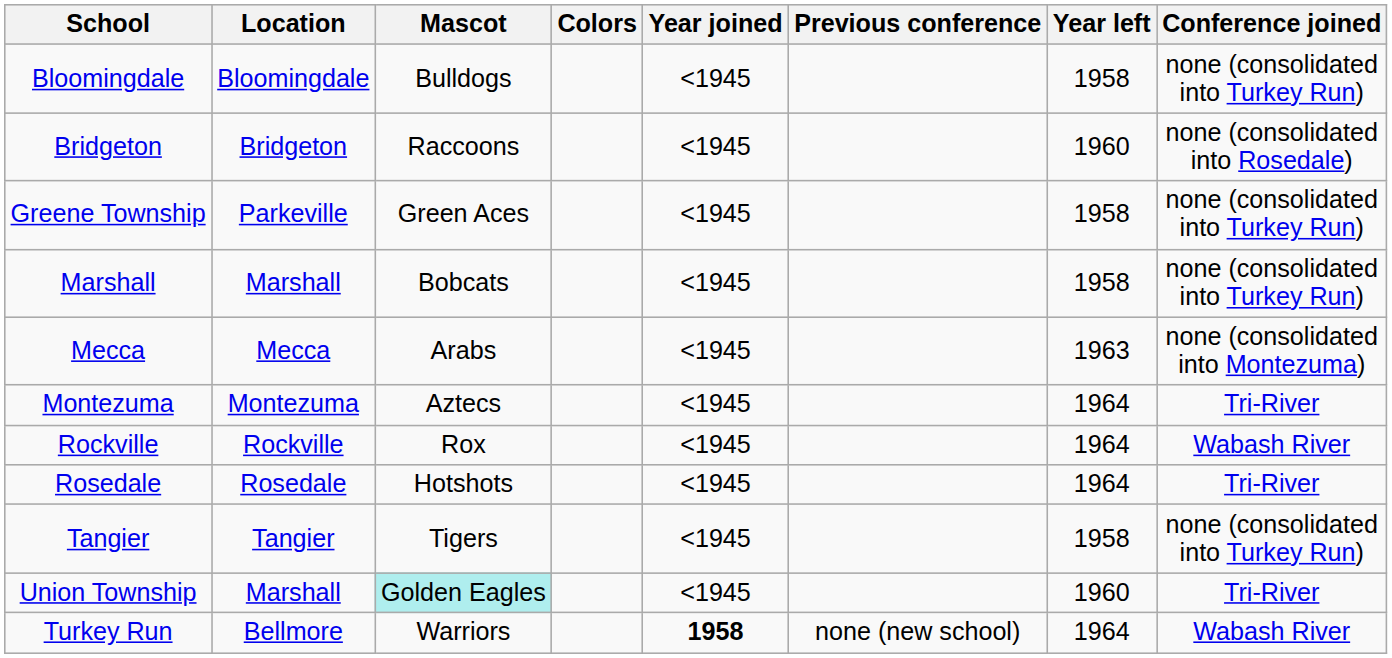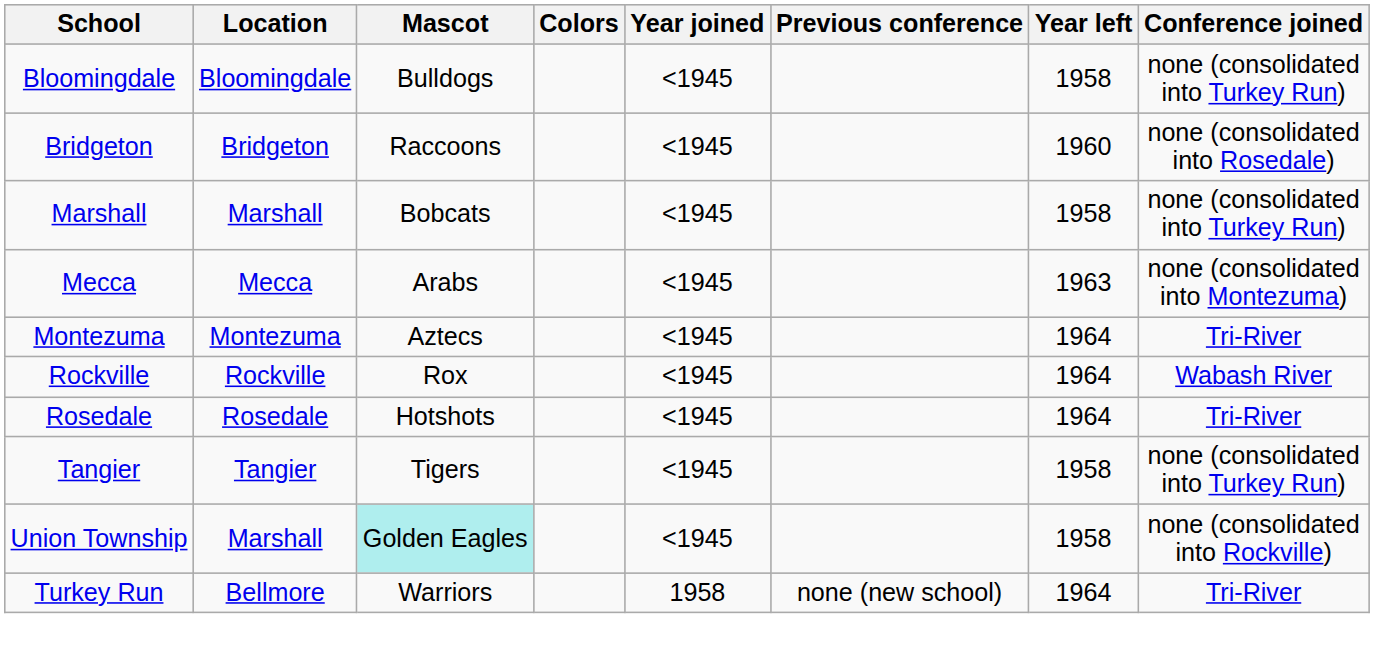- row: Greene Township | Parkeville | Green Aces | <1945 | 1958 | none (consolidated into Turkey Run)
Union Township | Year left: 1960 -> 1958
Union Township | Conference joined: Tri-River -> none (consolidated into Rockville)
Turkey Run | Year joined: bold -> normal
Turkey Run | Conference joined: Wabash River -> Tri-River
